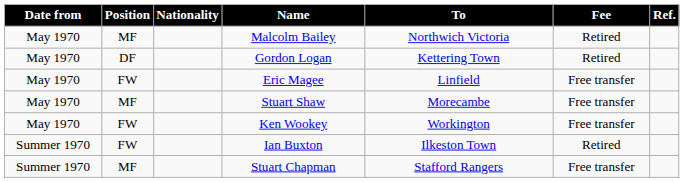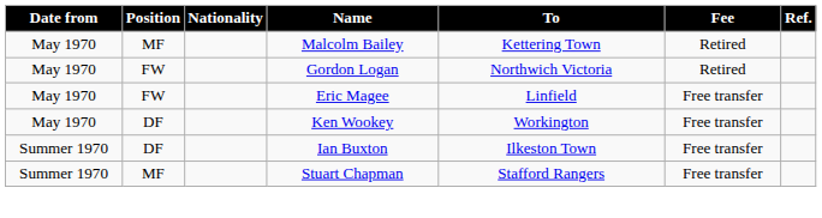Malcolm Bailey | To: Northwich Victoria -> Kettering Town
Gordon Logan | Position: DF -> FW
Gordon Logan | To: Kettering Town -> Northwich Victoria
- row: May 1970 | MF | Stuart Shaw | Morecambe | Free transfer
Ken Wookey | Position: FW -> DF
Ian Buxton | Position: FW -> DF
Ian Buxton | Fee: Retired -> Free transfer
